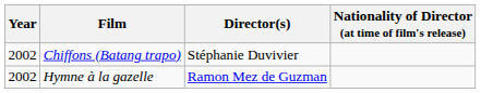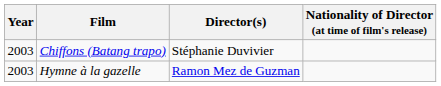Chiffons (Batang trapo) | Year: 2002 -> 2003
Hymne à la gazelle | Year: 2002 -> 2003
